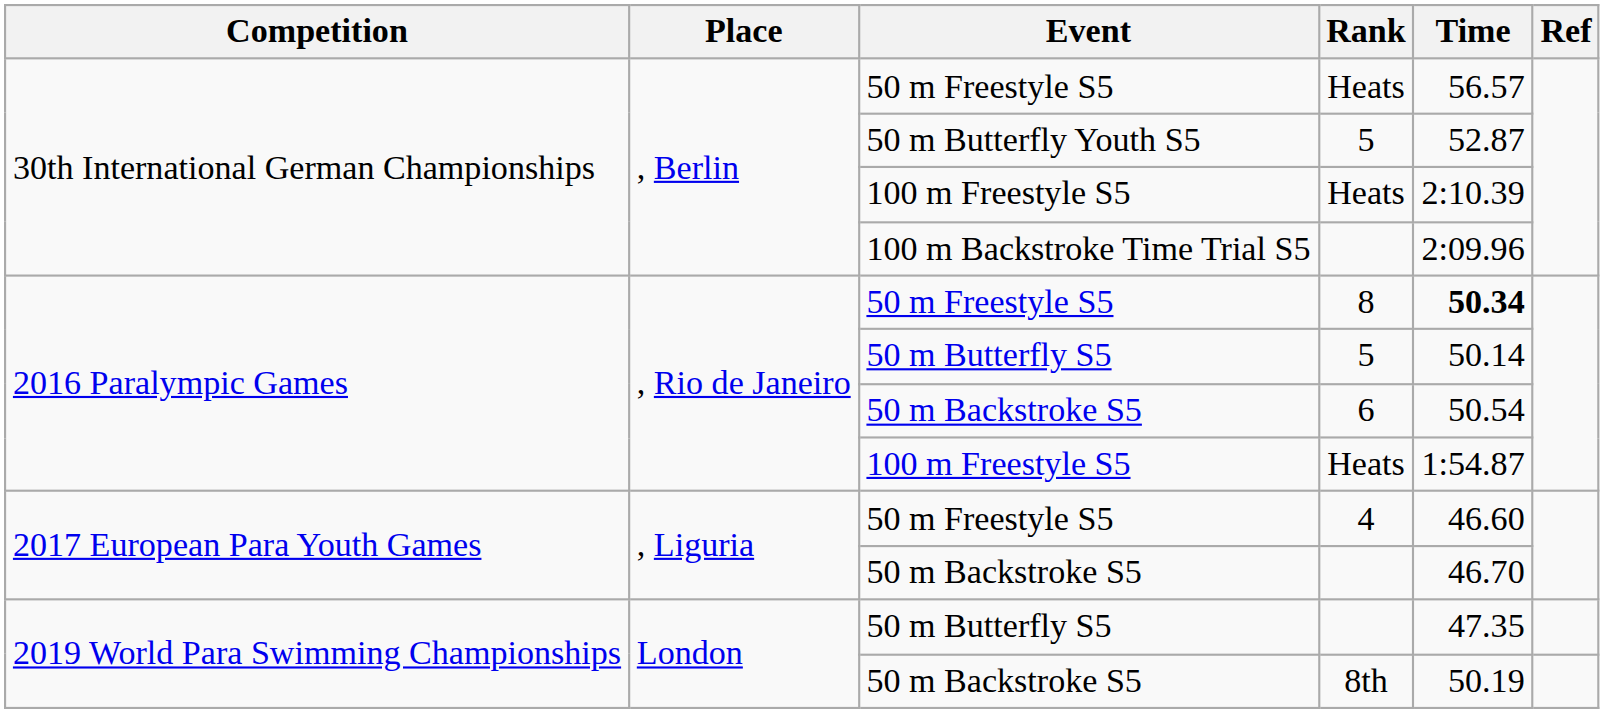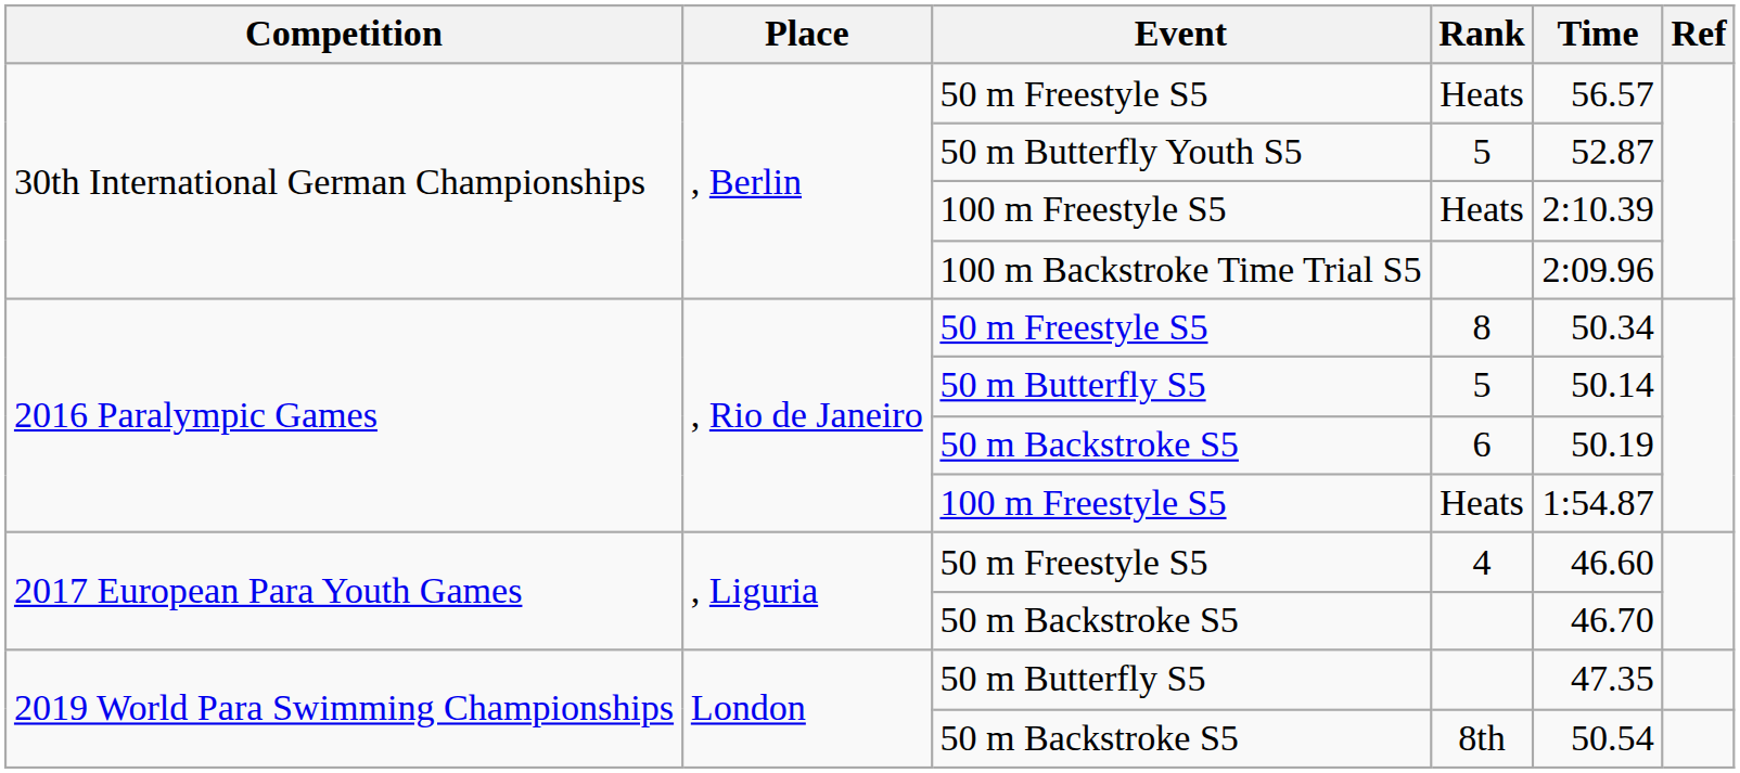8 | Time: bold -> normal
6 | Time: 50.54 -> 50.19
8th | Time: 50.19 -> 50.54
